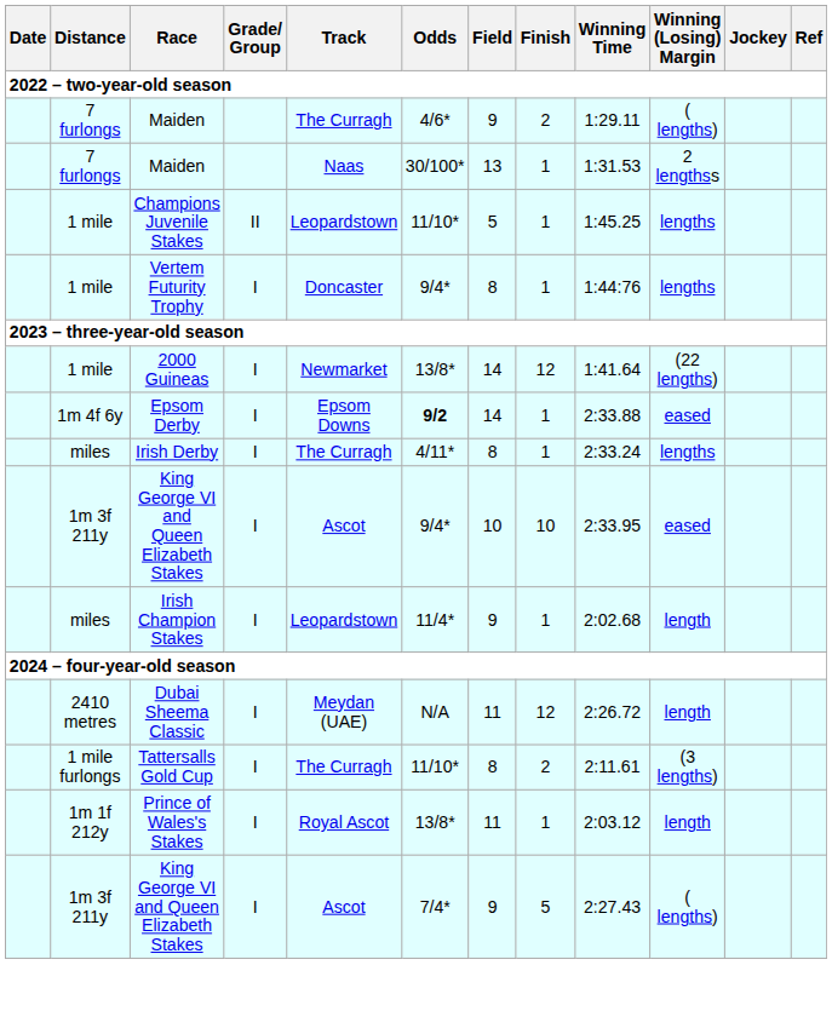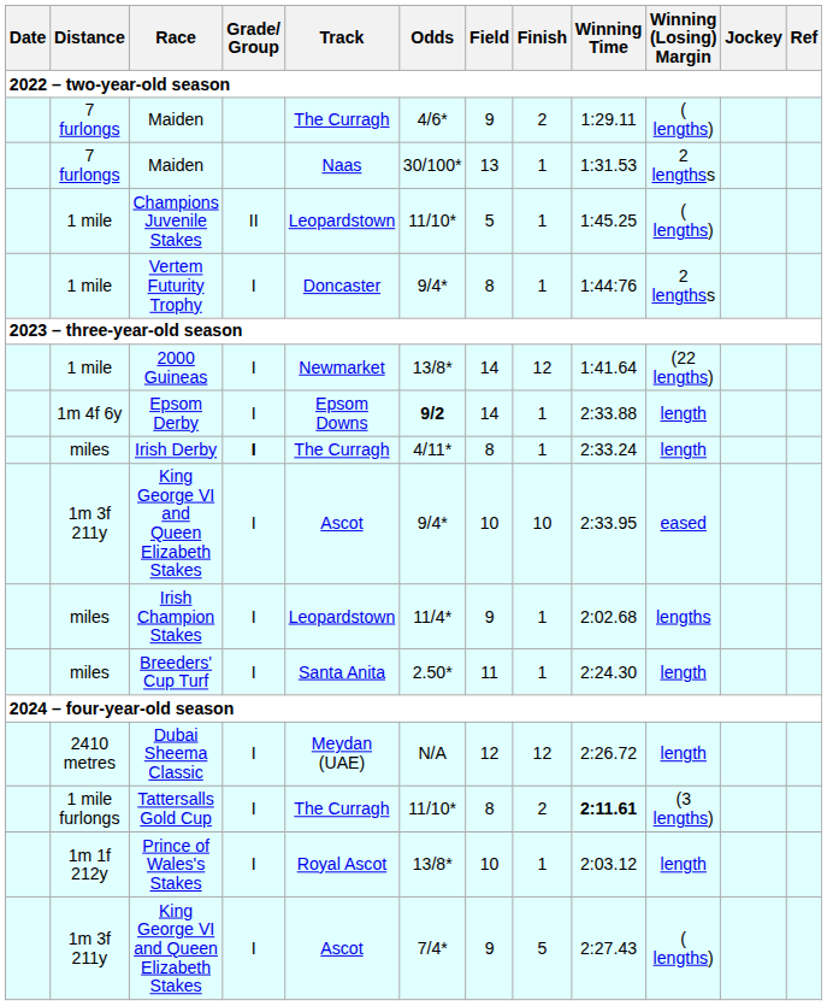Champions Juvenile Stakes | Winning (Losing) Margin: lengths -> ( lengths)
Vertem Futurity Trophy | Winning (Losing) Margin: lengths -> 2 lengthss
Epsom Derby | Winning (Losing) Margin: eased -> length
Irish Derby | Grade/ Group: normal -> bold
Irish Derby | Winning (Losing) Margin: lengths -> length
Irish Champion Stakes | Winning (Losing) Margin: length -> lengths
+ row: miles | Breeders' Cup Turf | I | Santa Anita | 2.50* | 11 | 1 | 2:24.30 | length
Dubai Sheema Classic | Field: 11 -> 12
Tattersalls Gold Cup | Winning Time: normal -> bold
Prince of Wales's Stakes | Field: 11 -> 10
